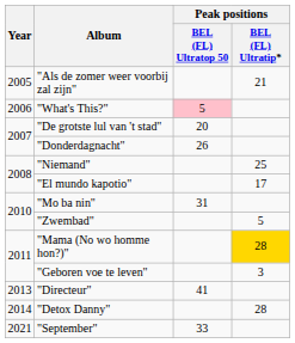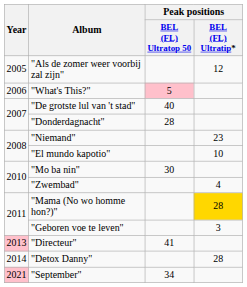"Als de zomer weer voorbij zal zijn" | Peak positions / BEL (FL) Ultratip*: 21 -> 12
"De grotste lul van 't stad" | Peak positions / BEL (FL) Ultratop 50: 20 -> 40
"Donderdagnacht" | Peak positions / BEL (FL) Ultratop 50: 26 -> 28
"Niemand" | Peak positions / BEL (FL) Ultratip*: 25 -> 23
"El mundo kapotio" | Peak positions / BEL (FL) Ultratip*: 17 -> 10
"Mo ba nin" | Peak positions / BEL (FL) Ultratop 50: 31 -> 30
"Zwembad" | Peak positions / BEL (FL) Ultratip*: 5 -> 4
"Directeur" | Year: no background -> pink background
"September" | Year: no background -> pink background
"September" | Peak positions / BEL (FL) Ultratop 50: 33 -> 34
